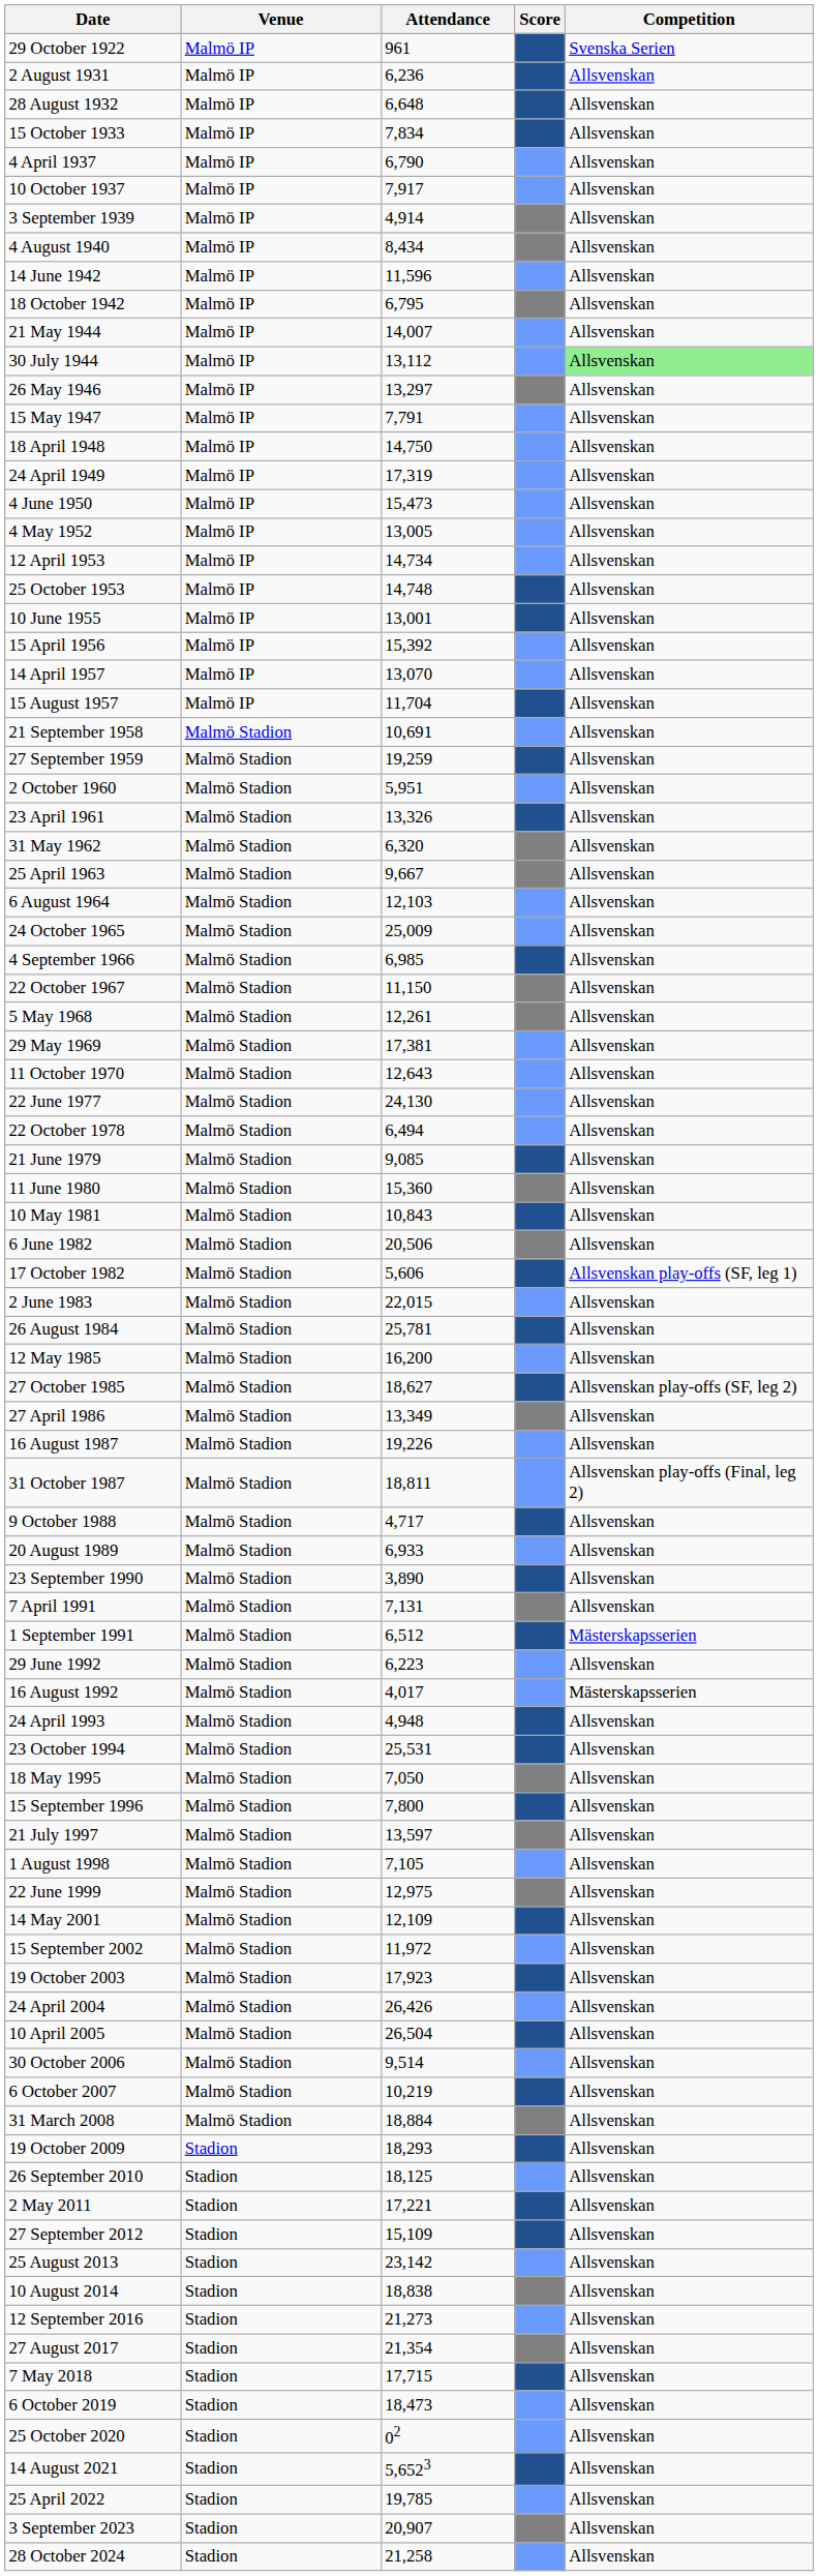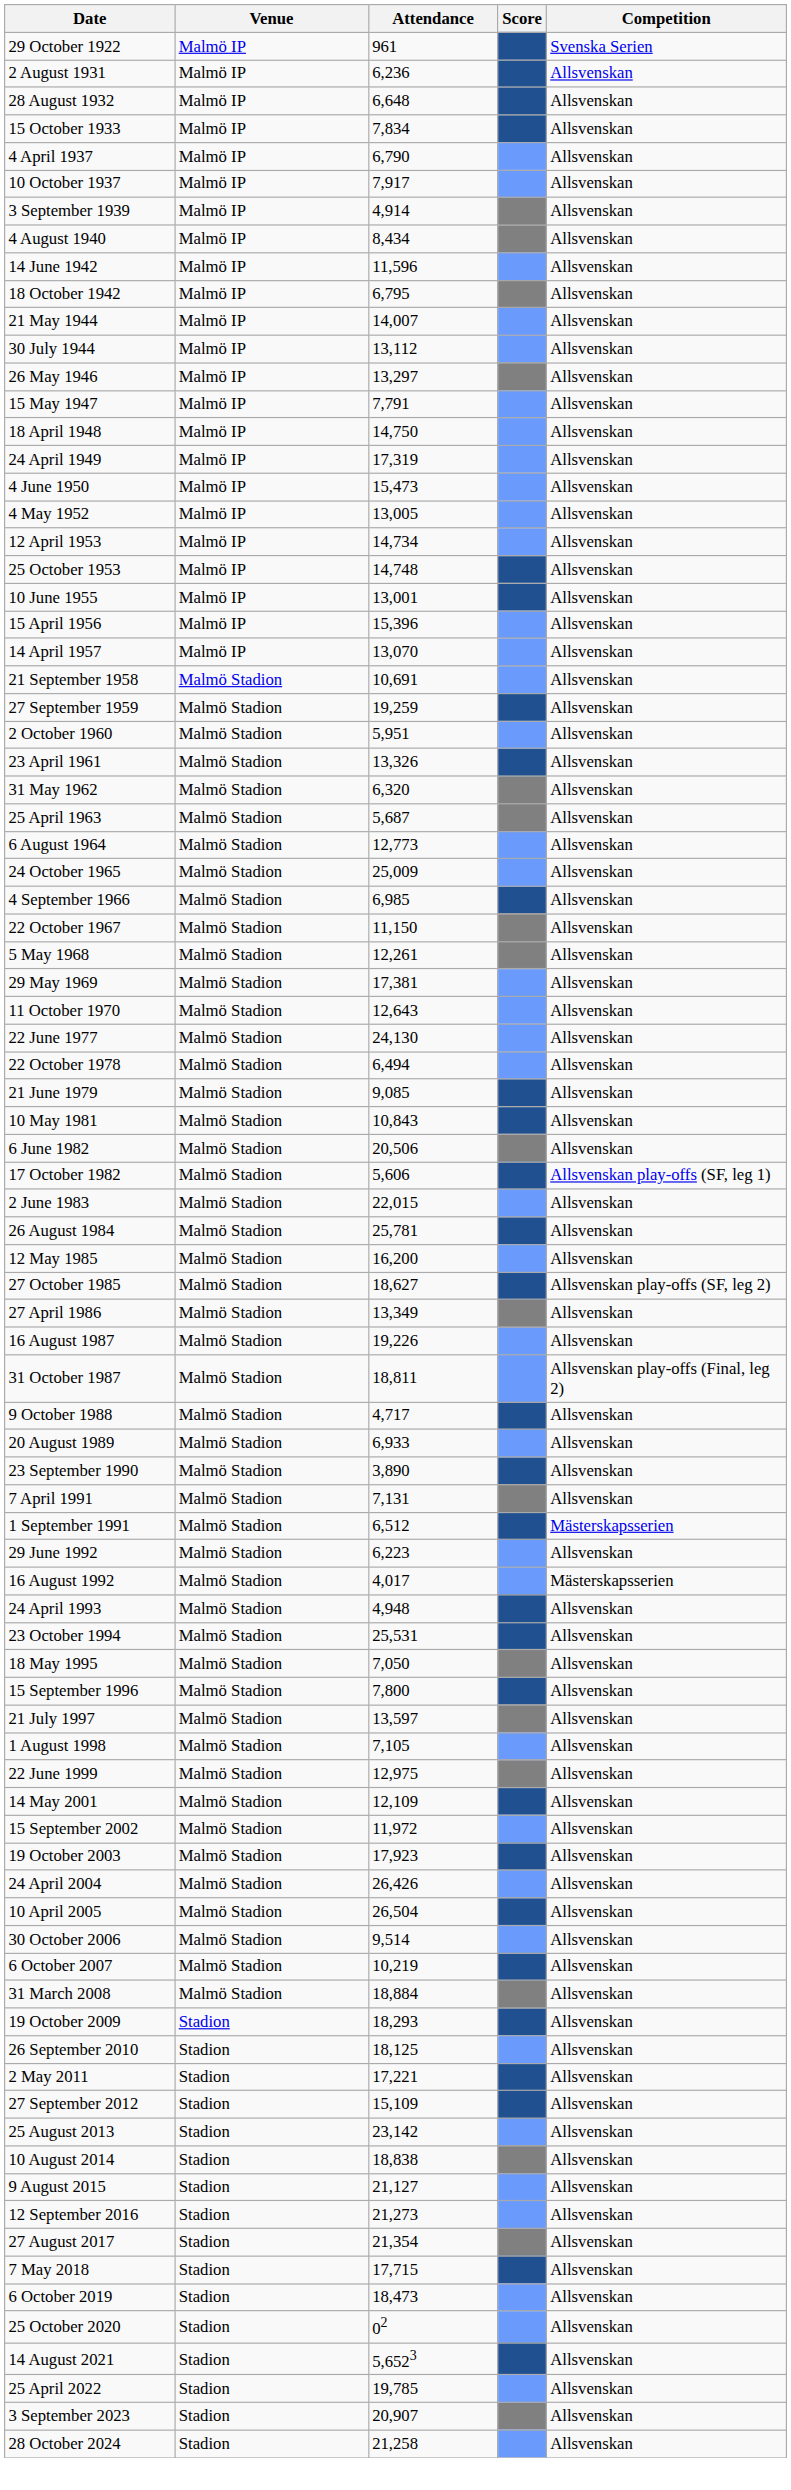30 July 1944 | Competition: lightgreen background -> no background
15 April 1956 | Attendance: 15,392 -> 15,396
- row: 15 August 1957 | Malmö IP | 11,704 | Allsvenskan
25 April 1963 | Attendance: 9,667 -> 5,687
6 August 1964 | Attendance: 12,103 -> 12,773
- row: 11 June 1980 | Malmö Stadion | 15,360 | Allsvenskan
+ row: 9 August 2015 | Stadion | 21,127 | Allsvenskan
